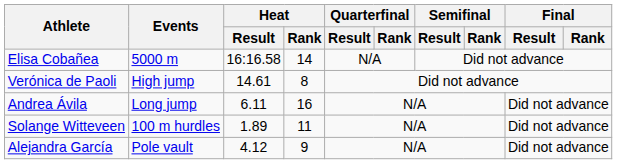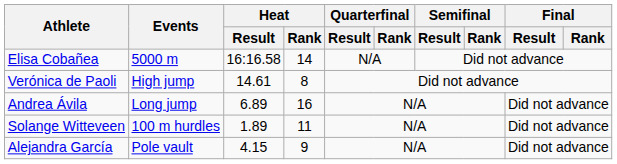Andrea Ávila | Heat / Result: 6.11 -> 6.89
Alejandra García | Heat / Result: 4.12 -> 4.15
